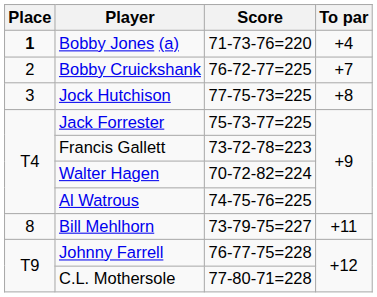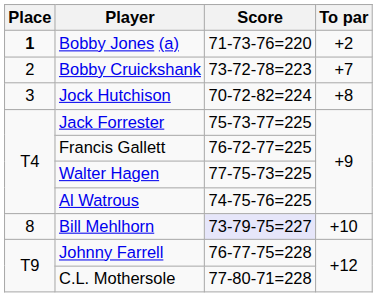Bobby Jones (a) | To par: +4 -> +2
Bobby Cruickshank | Score: 76-72-77=225 -> 73-72-78=223
Jock Hutchison | Score: 77-75-73=225 -> 70-72-82=224
Francis Gallett | Score: 73-72-78=223 -> 76-72-77=225
Walter Hagen | Score: 70-72-82=224 -> 77-75-73=225
Bill Mehlhorn | Score: no background -> lavender background
Bill Mehlhorn | To par: +11 -> +10
